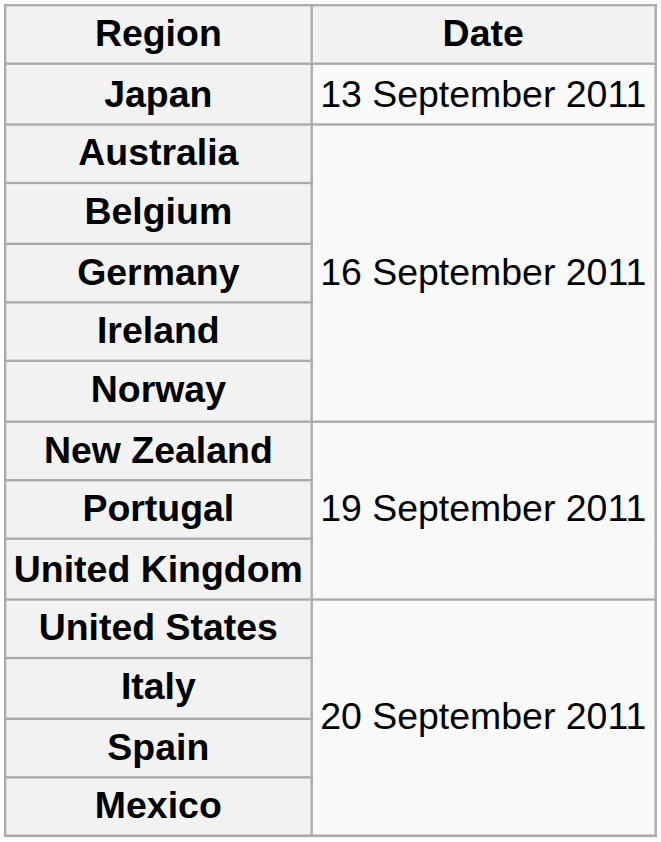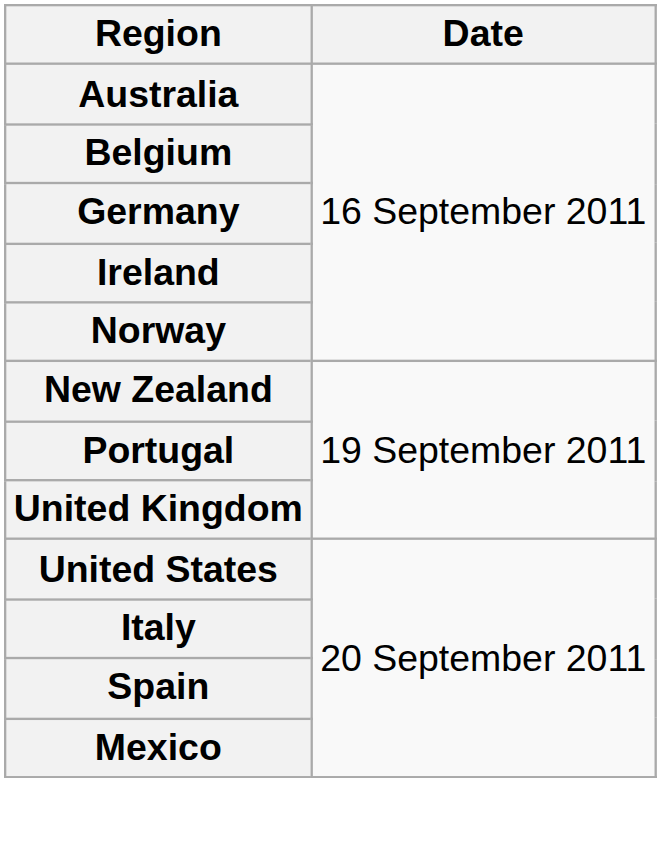- row: Japan | 13 September 2011
